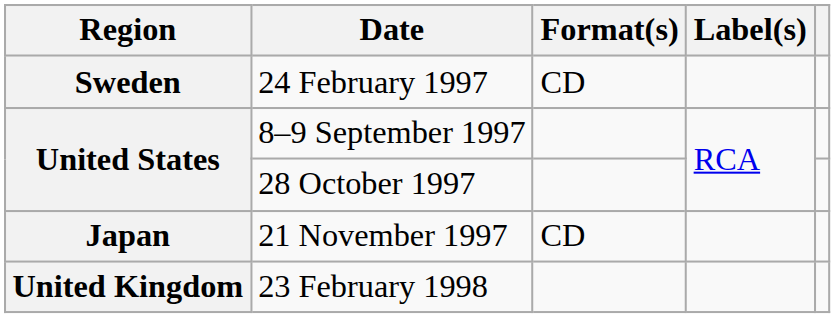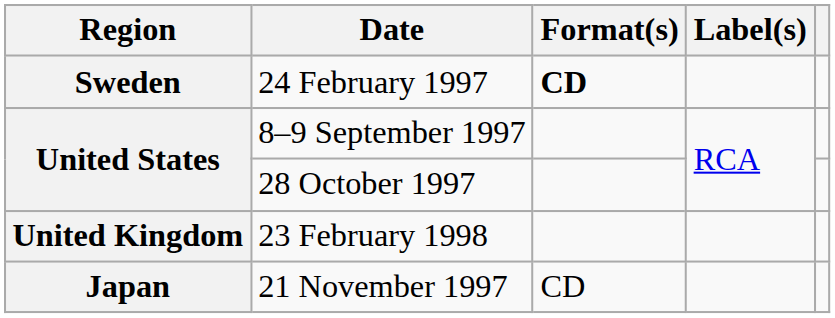24 February 1997 | Format(s): normal -> bold
rows swapped: 21 November 1997 <-> 23 February 1998
